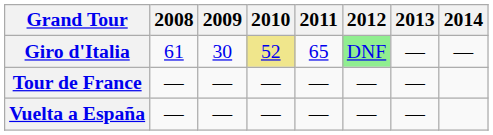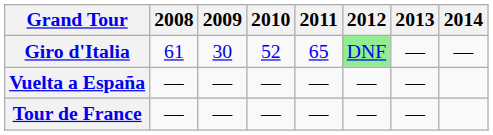Giro d'Italia | 2010: khaki background -> no background
rows swapped: Tour de France <-> Vuelta a España
